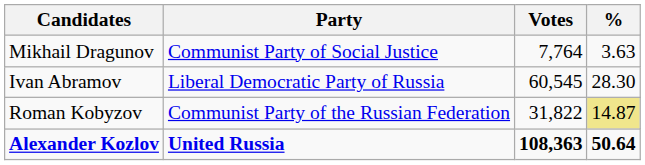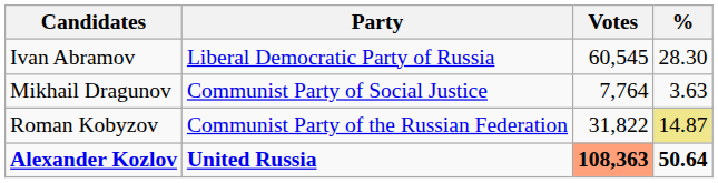rows swapped: Ivan Abramov <-> Mikhail Dragunov
Alexander Kozlov | Votes: no background -> lightsalmon background
